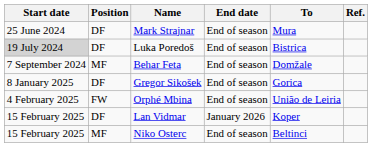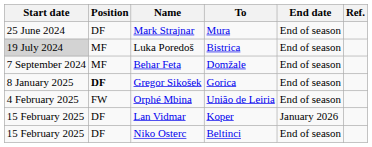columns swapped: To <-> End date
Luka Poredoš | Position: DF -> MF
Gregor Sikošek | Position: normal -> bold
Niko Osterc | Position: MF -> DF
